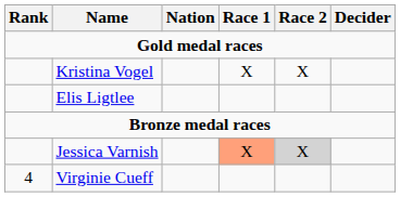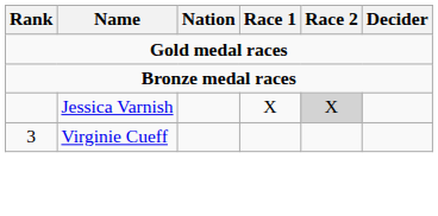- row: Kristina Vogel | X | X
- row: Elis Ligtlee
Jessica Varnish | Race 1: lightsalmon background -> no background
Virginie Cueff | Rank: 4 -> 3
